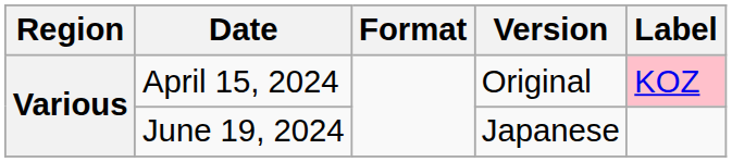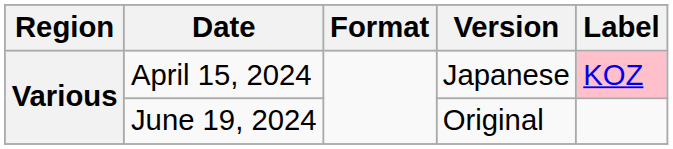April 15, 2024 | Version: Original -> Japanese
June 19, 2024 | Version: Japanese -> Original
